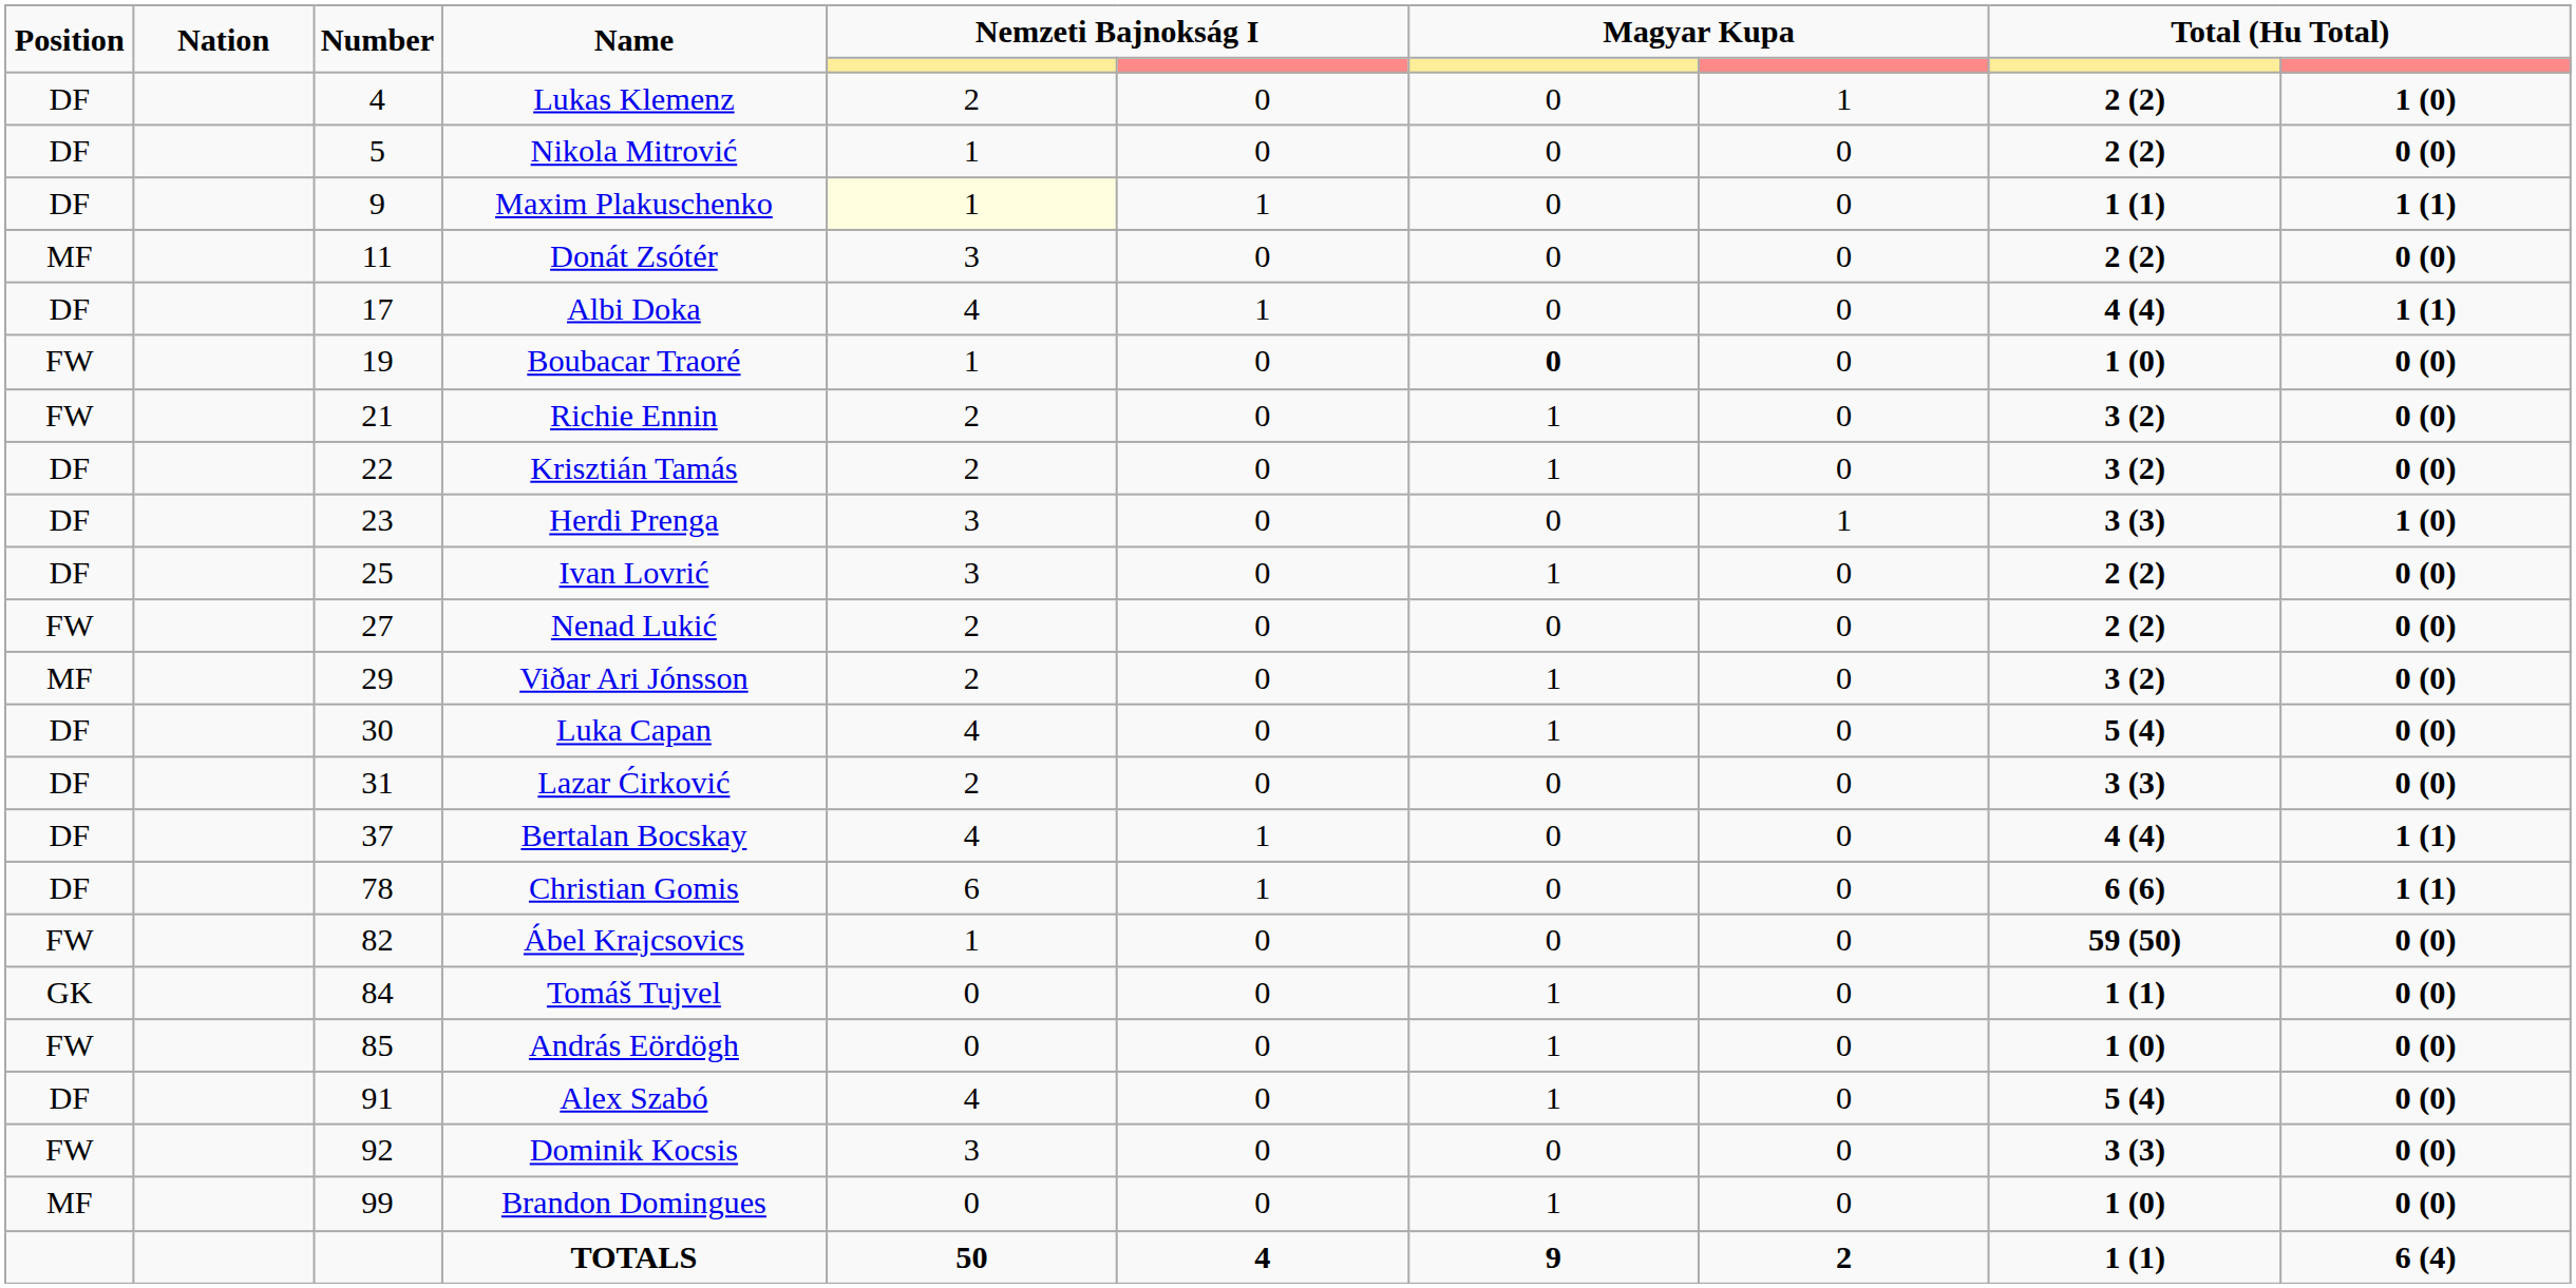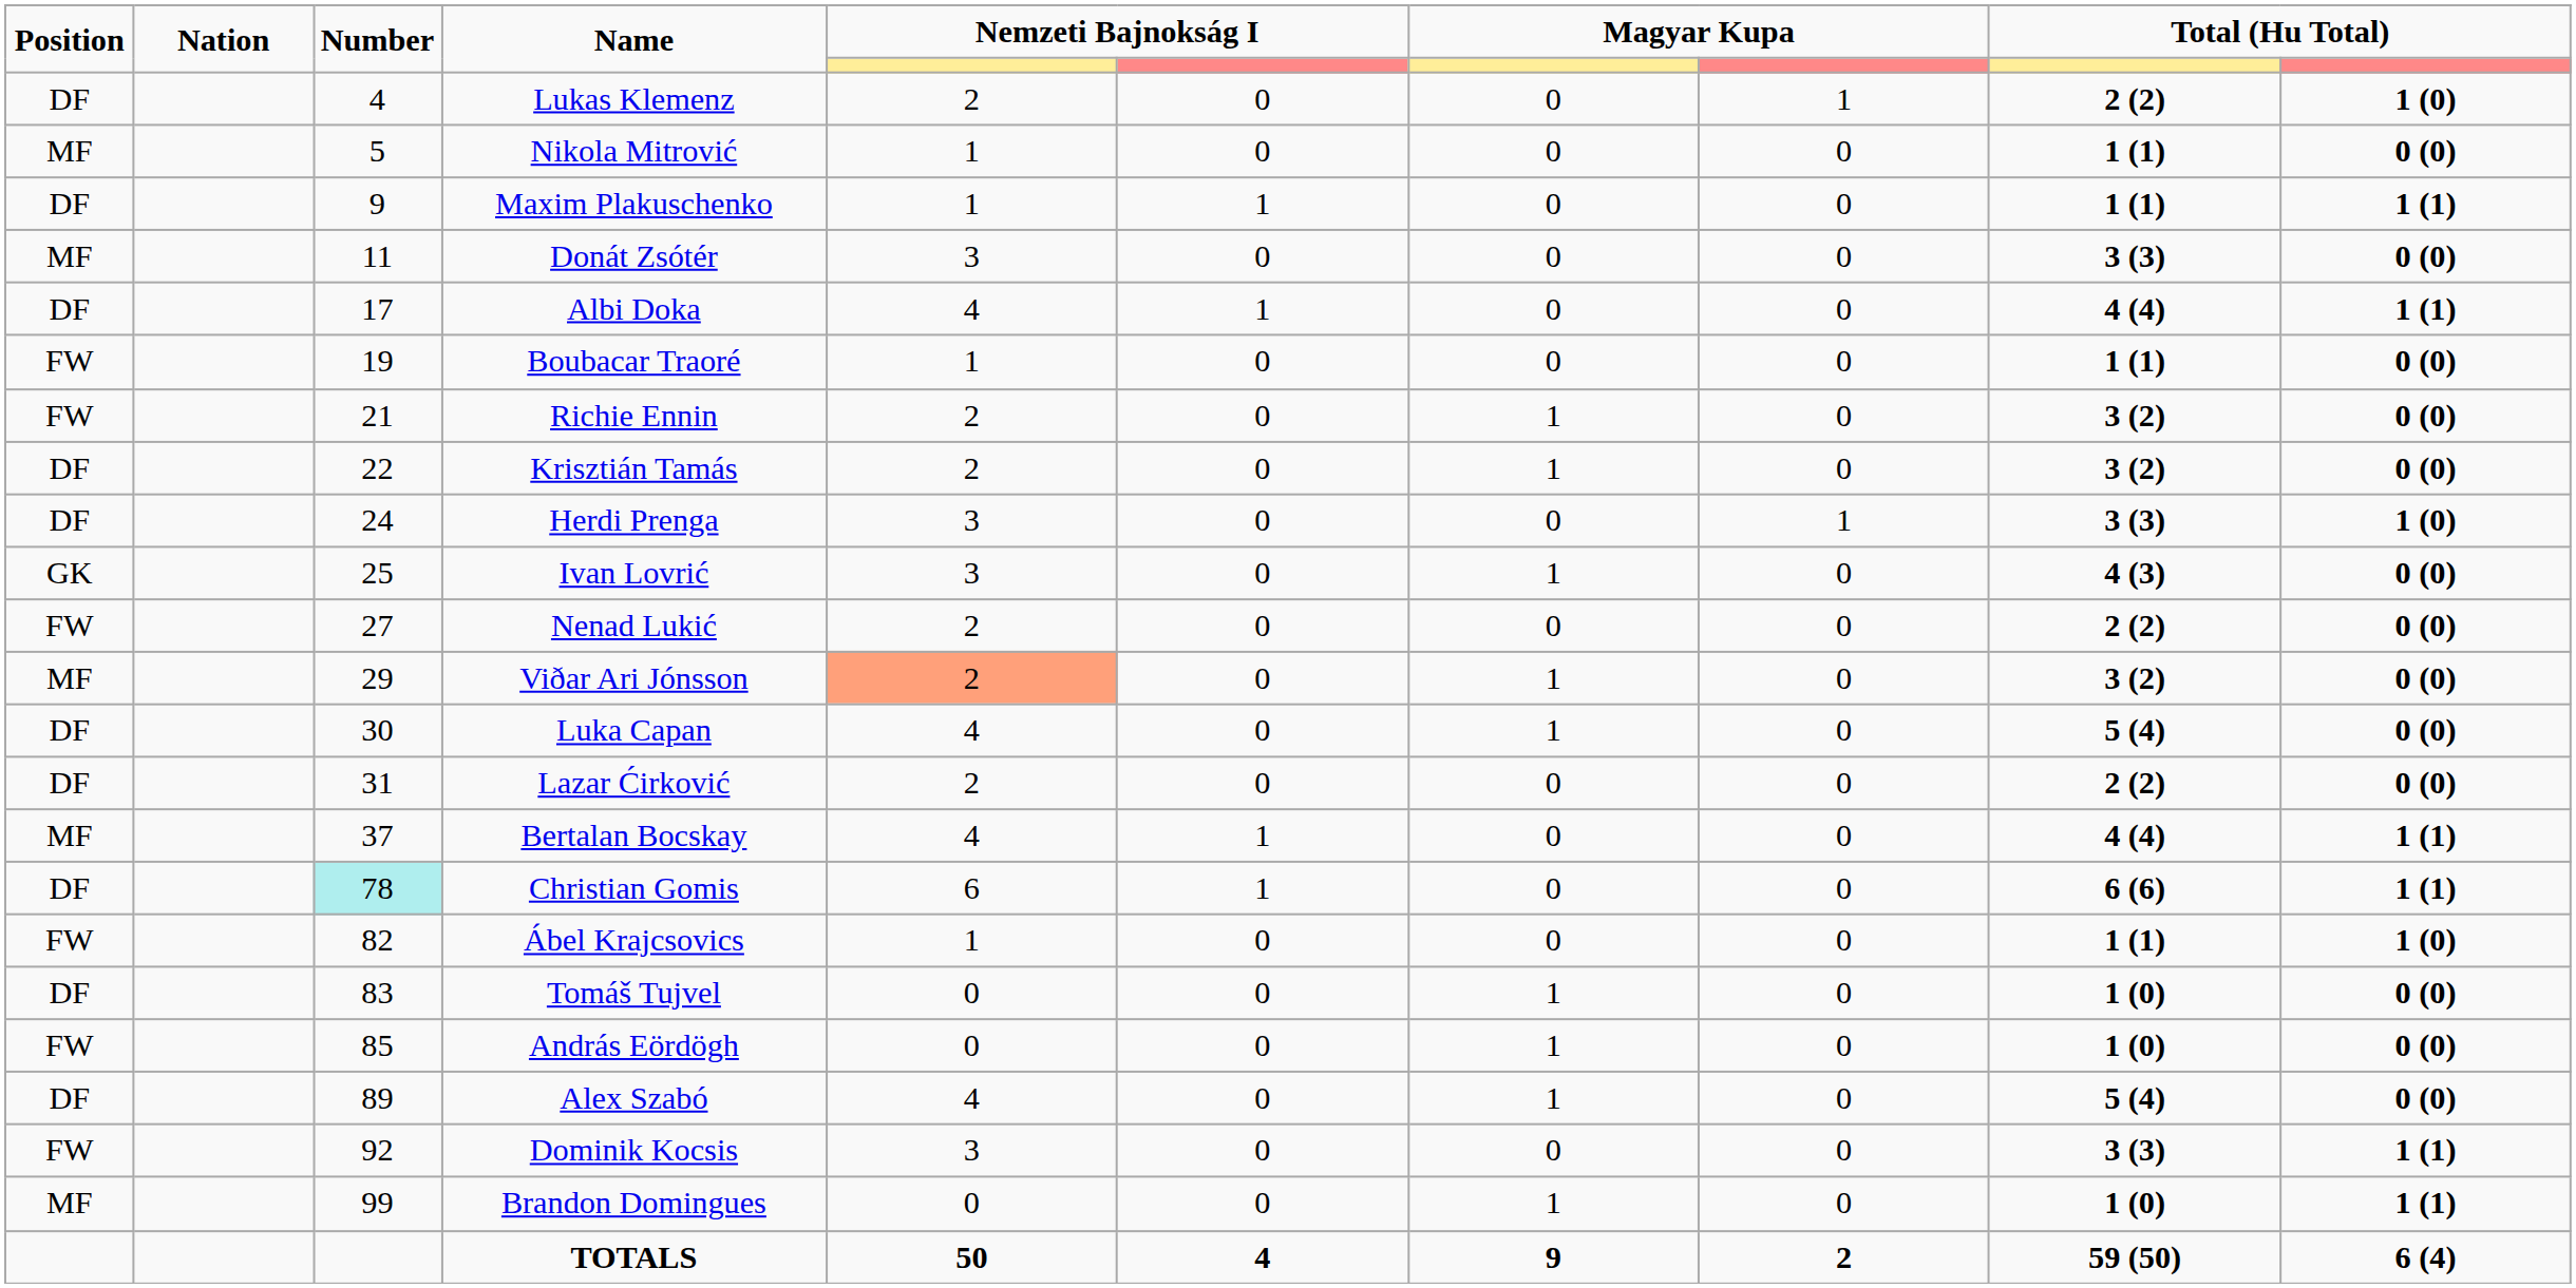Nikola Mitrović | Position: DF -> MF
Nikola Mitrović | column 9: 2 (2) -> 1 (1)
Maxim Plakuschenko | column 5: lightyellow background -> no background
Donát Zsótér | column 9: 2 (2) -> 3 (3)
Boubacar Traoré | column 7: bold -> normal
Boubacar Traoré | column 9: 1 (0) -> 1 (1)
Herdi Prenga | Number: 23 -> 24
Ivan Lovrić | Position: DF -> GK
Ivan Lovrić | column 9: 2 (2) -> 4 (3)
Viðar Ari Jónsson | column 5: no background -> lightsalmon background
Lazar Ćirković | column 9: 3 (3) -> 2 (2)
Bertalan Bocskay | Position: DF -> MF
Christian Gomis | Number: no background -> paleturquoise background
Ábel Krajcsovics | column 9: 59 (50) -> 1 (1)
Ábel Krajcsovics | column 10: 0 (0) -> 1 (0)
Tomáš Tujvel | Position: GK -> DF
Tomáš Tujvel | Number: 84 -> 83
Tomáš Tujvel | column 9: 1 (1) -> 1 (0)
Alex Szabó | Number: 91 -> 89
Dominik Kocsis | column 10: 0 (0) -> 1 (1)
Brandon Domingues | column 10: 0 (0) -> 1 (1)
TOTALS | column 9: 1 (1) -> 59 (50)
